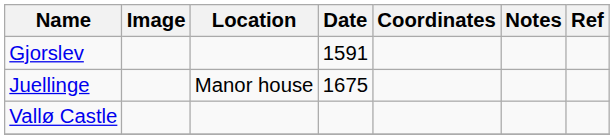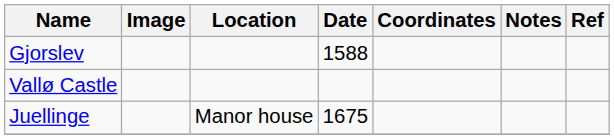Gjorslev | Date: 1591 -> 1588
rows swapped: Juellinge <-> Vallø Castle
